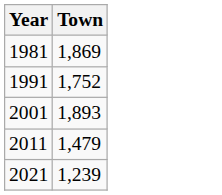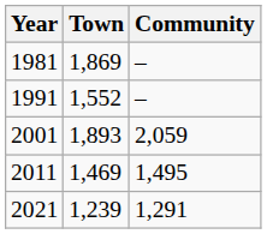+ column: Community | – | – | 2,059 | 1,495 | 1,291
1991 | Town: 1,752 -> 1,552
2011 | Town: 1,479 -> 1,469
